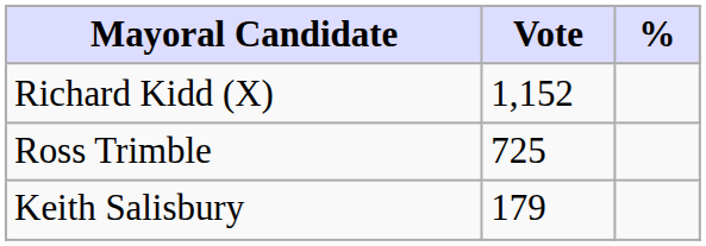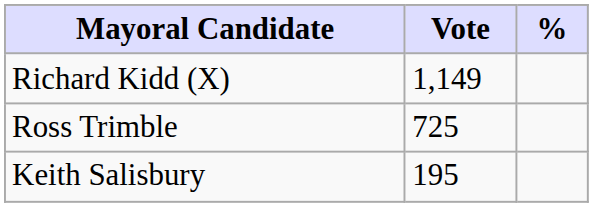Richard Kidd (X) | Vote: 1,152 -> 1,149
Keith Salisbury | Vote: 179 -> 195
